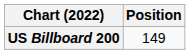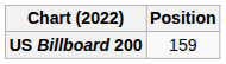US Billboard 200 | Position: 149 -> 159
